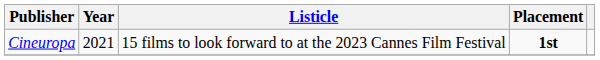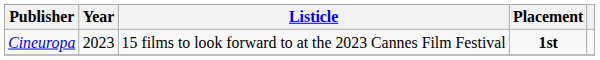Cineuropa | Year: 2021 -> 2023
